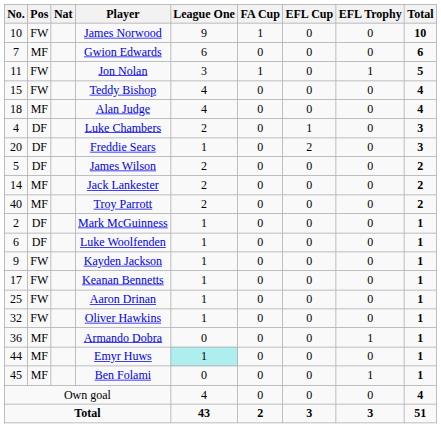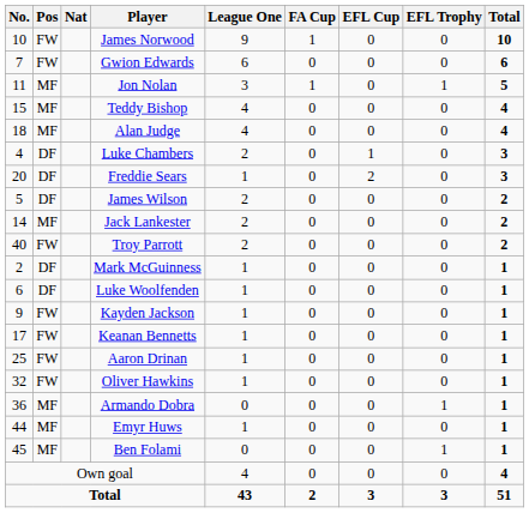Gwion Edwards | Pos: MF -> FW
Jon Nolan | Pos: FW -> MF
Teddy Bishop | Pos: FW -> MF
Troy Parrott | Pos: MF -> FW
Emyr Huws | League One: paleturquoise background -> no background
